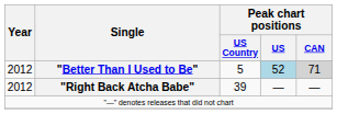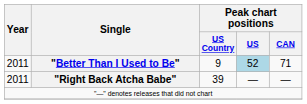"Better Than I Used to Be" | Year: 2012 -> 2011
"Better Than I Used to Be" | Peak chart positions / US Country: 5 -> 9
"Better Than I Used to Be" | Peak chart positions / CAN: lightgrey background -> no background
"Right Back Atcha Babe" | Year: 2012 -> 2011
